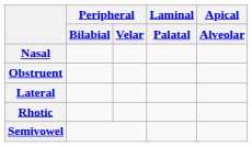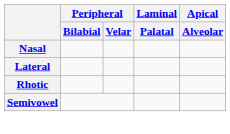- row: Obstruent
